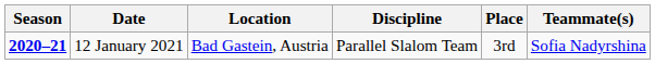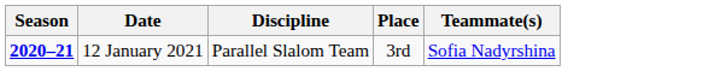- column: Location | Bad Gastein, Austria
